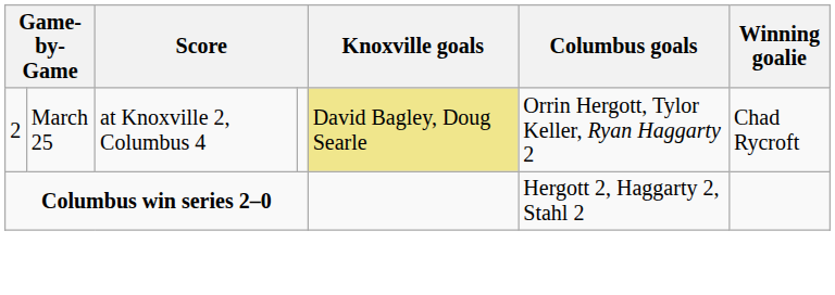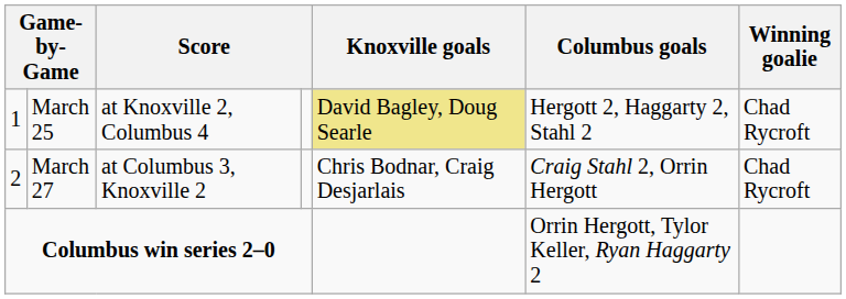March 25 | column 1: 2 -> 1
March 25 | Columbus goals: Orrin Hergott, Tylor Keller, Ryan Haggarty 2 -> Hergott 2, Haggarty 2, Stahl 2
+ row: 2 | March 27 | at Columbus 3, Knoxville 2 | Chris Bodnar, Craig Desjarlais | Craig Stahl 2, Orrin Hergott | Chad Rycroft
Columbus win series 2–0 | Columbus goals: Hergott 2, Haggarty 2, Stahl 2 -> Orrin Hergott, Tylor Keller, Ryan Haggarty 2
